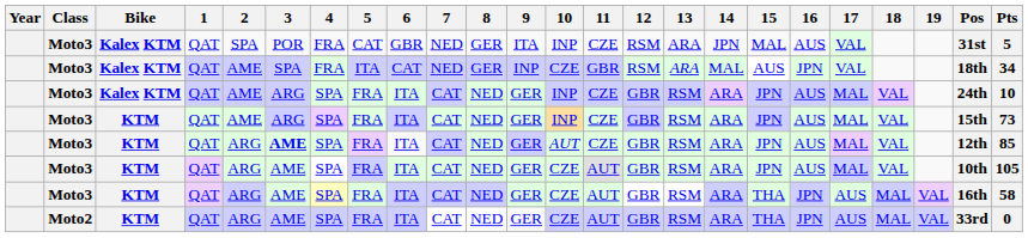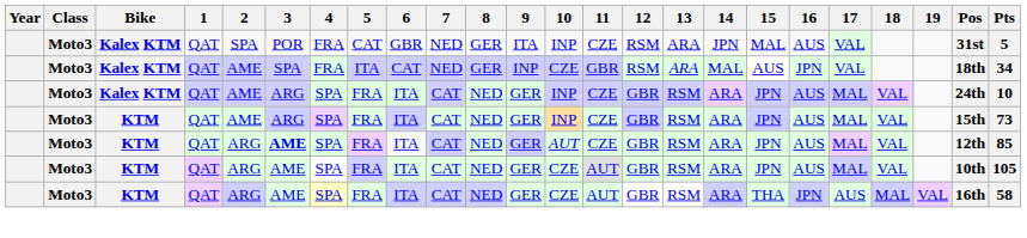- row: Moto2 | KTM | QAT | ARG | AME | SPA | FRA | ITA | CAT | NED | GER | CZE | AUT | GBR | RSM | ARA | THA | JPN | AUS | MAL | VAL | 33rd | 0
